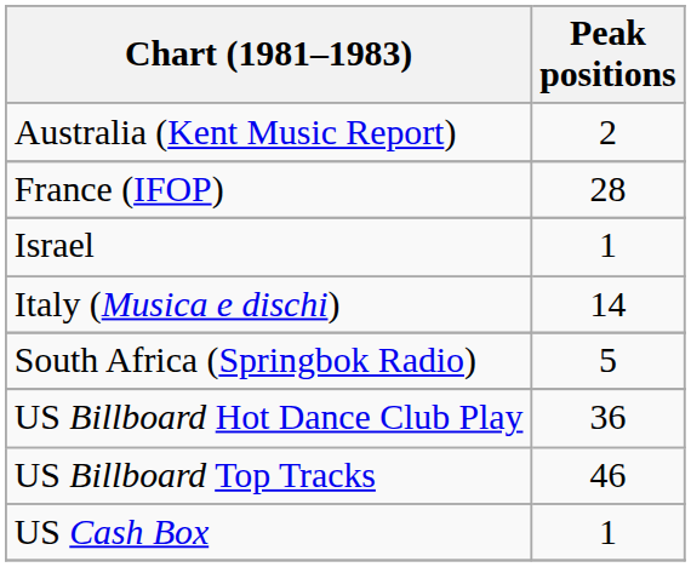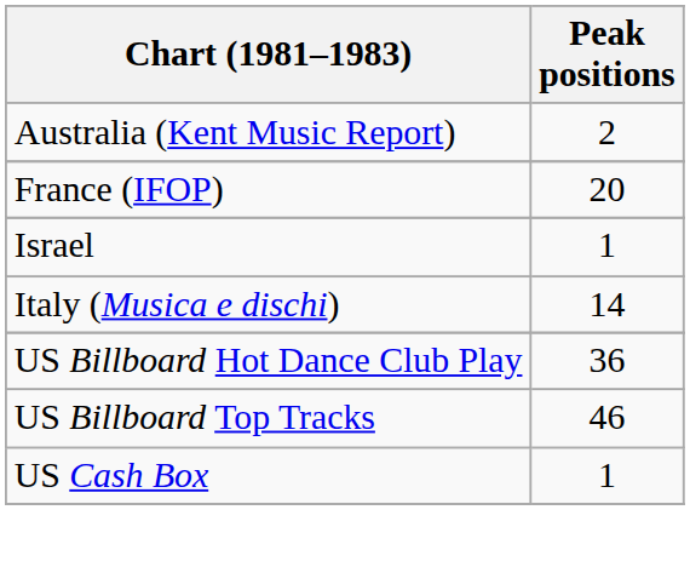France (IFOP) | Peak positions: 28 -> 20
- row: South Africa (Springbok Radio) | 5
